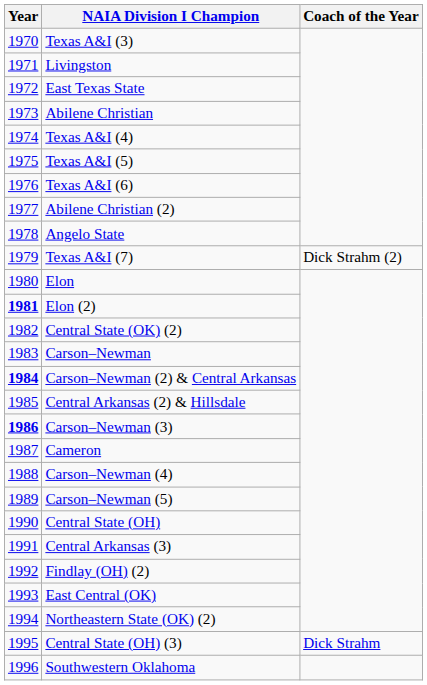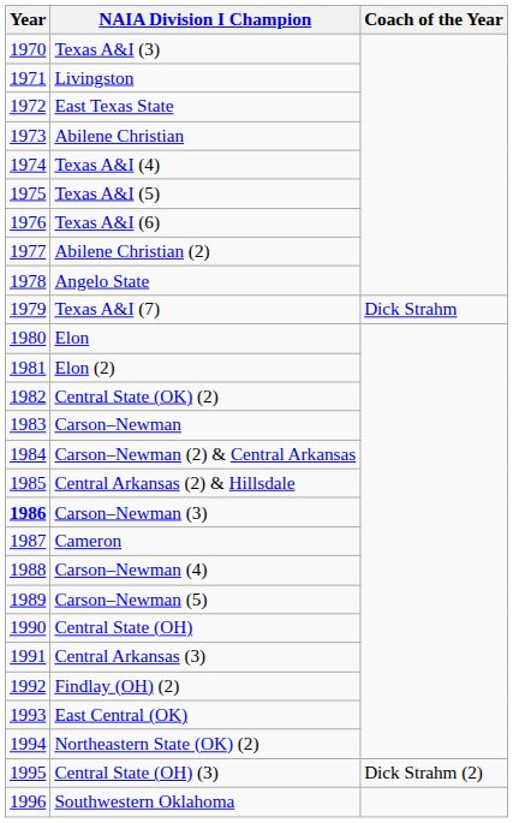Texas A&I (7) | Coach of the Year: Dick Strahm (2) -> Dick Strahm
Elon (2) | Year: bold -> normal
Carson–Newman (2) & Central Arkansas | Year: bold -> normal
Central State (OH) (3) | Coach of the Year: Dick Strahm -> Dick Strahm (2)
